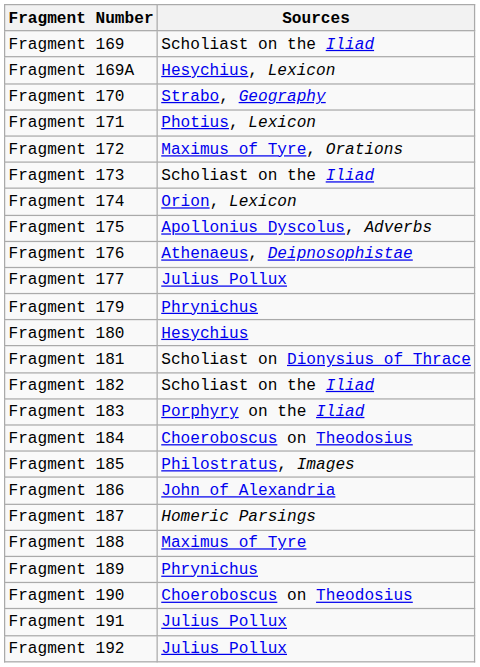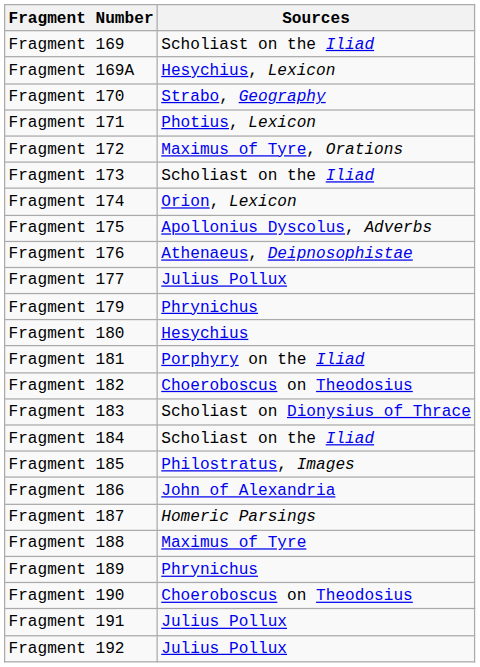Fragment 181 | Sources: Scholiast on Dionysius of Thrace -> Porphyry on the Iliad
Fragment 182 | Sources: Scholiast on the Iliad -> Choeroboscus on Theodosius
Fragment 183 | Sources: Porphyry on the Iliad -> Scholiast on Dionysius of Thrace
Fragment 184 | Sources: Choeroboscus on Theodosius -> Scholiast on the Iliad
